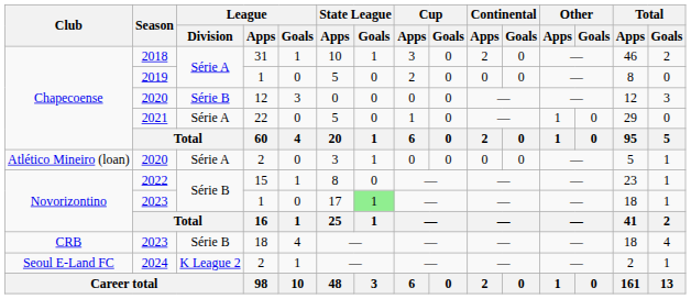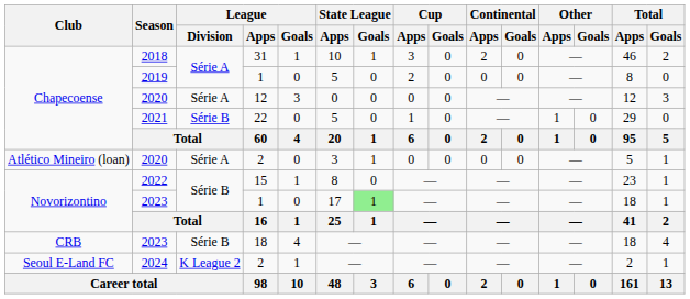2020 / 12 | League / Division: Série B -> Série A
2021 | League / Division: Série A -> Série B
